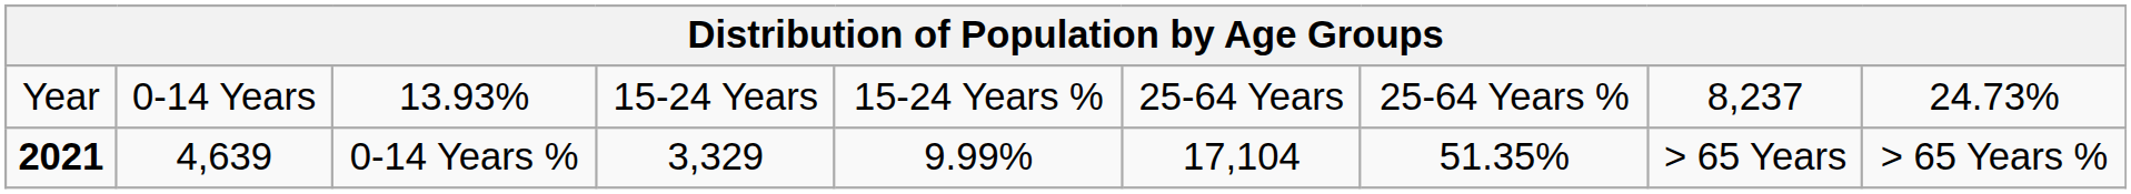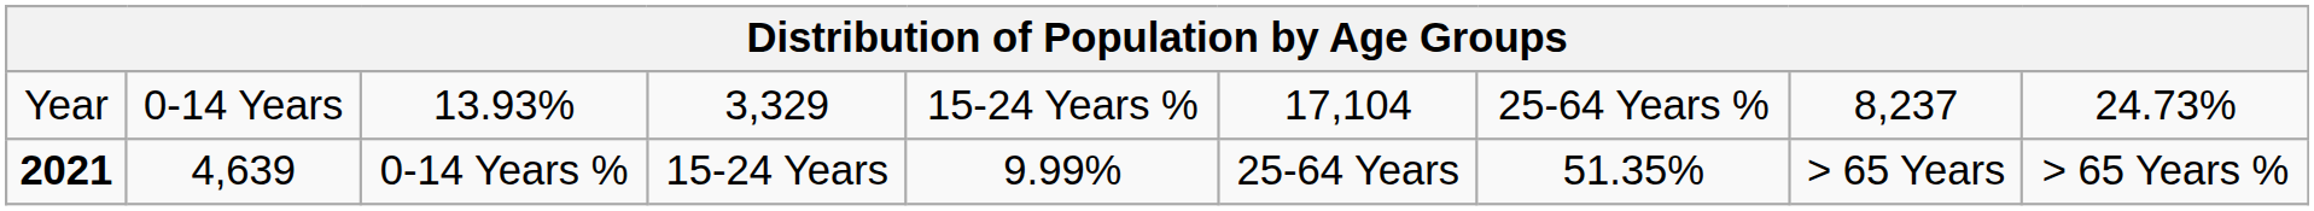Year | column 4: 15-24 Years -> 3,329
Year | column 6: 25-64 Years -> 17,104
2021 | column 4: 3,329 -> 15-24 Years
2021 | column 6: 17,104 -> 25-64 Years
